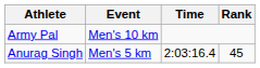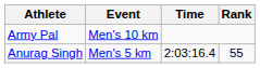Anurag Singh | Rank: 45 -> 55
